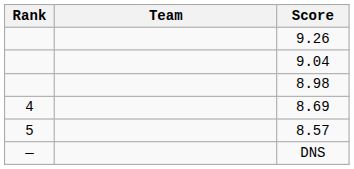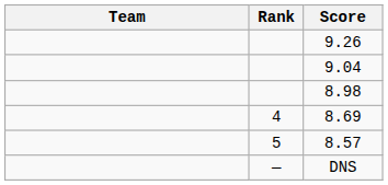columns swapped: Rank <-> Team
